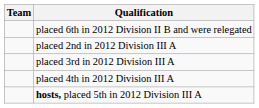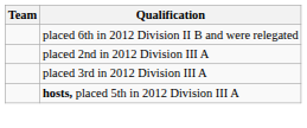- row: placed 4th in 2012 Division III A
